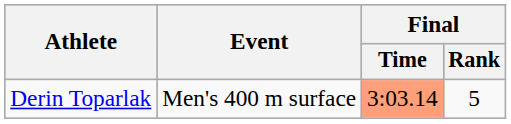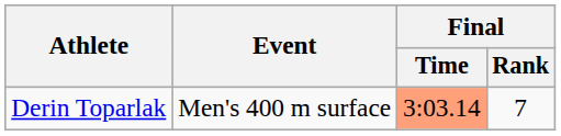Derin Toparlak | Final / Rank: 5 -> 7
